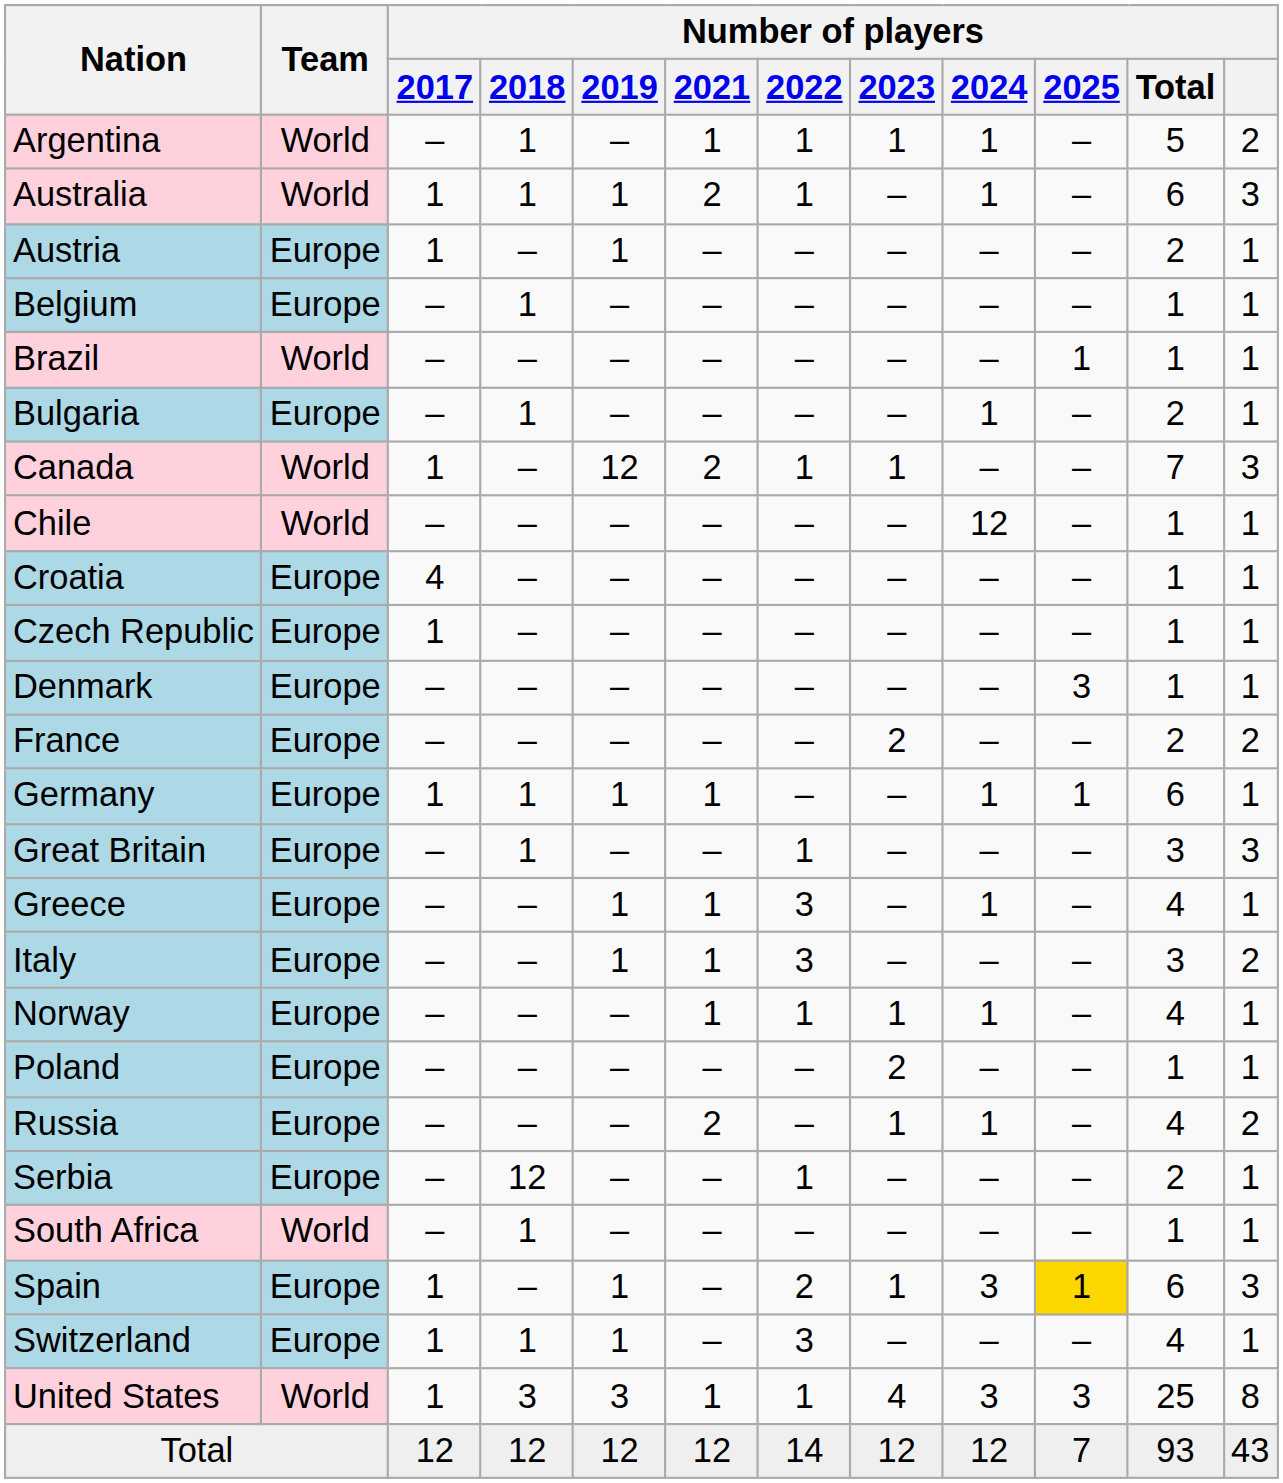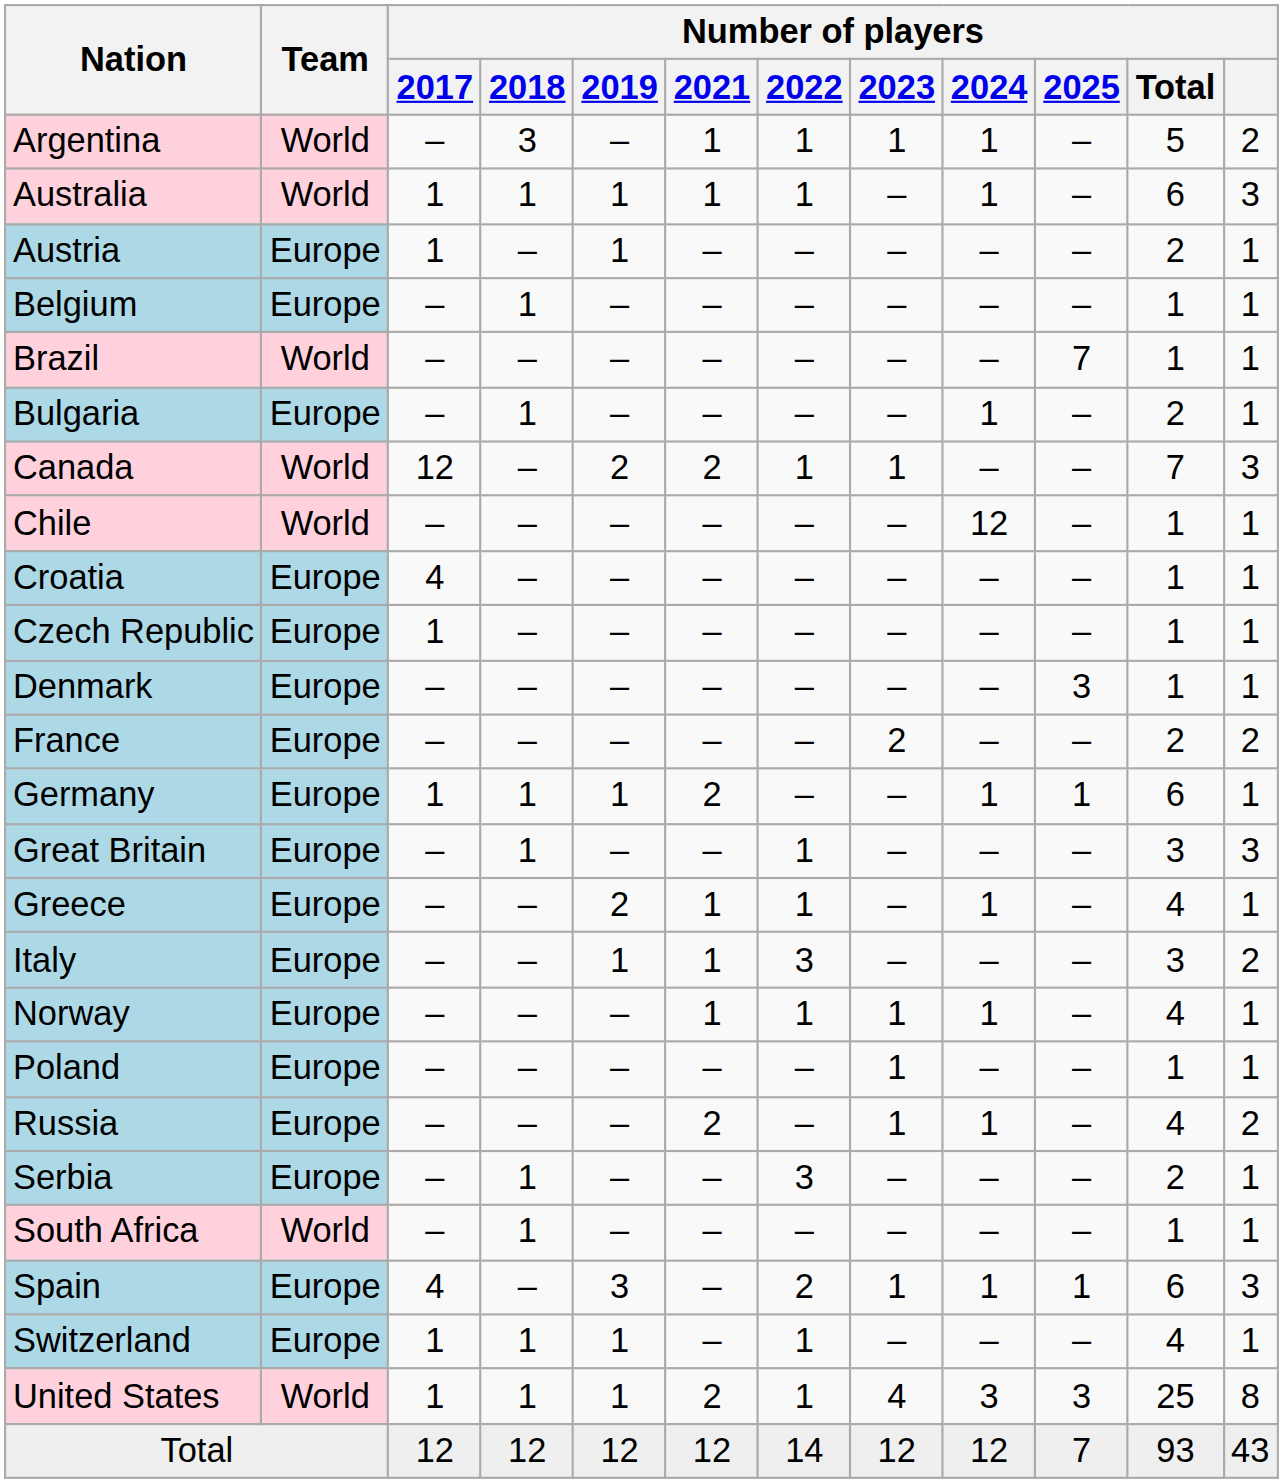Argentina | Number of players / 2018: 1 -> 3
Australia | Number of players / 2021: 2 -> 1
Brazil | Number of players / 2025: 1 -> 7
Canada | Number of players / 2017: 1 -> 12
Canada | Number of players / 2019: 12 -> 2
Germany | Number of players / 2021: 1 -> 2
Greece | Number of players / 2019: 1 -> 2
Greece | Number of players / 2022: 3 -> 1
Poland | Number of players / 2023: 2 -> 1
Serbia | Number of players / 2018: 12 -> 1
Serbia | Number of players / 2022: 1 -> 3
Spain | Number of players / 2017: 1 -> 4
Spain | Number of players / 2019: 1 -> 3
Spain | Number of players / 2024: 3 -> 1
Spain | Number of players / 2025: gold background -> no background
Switzerland | Number of players / 2022: 3 -> 1
United States | Number of players / 2018: 3 -> 1
United States | Number of players / 2019: 3 -> 1
United States | Number of players / 2021: 1 -> 2
